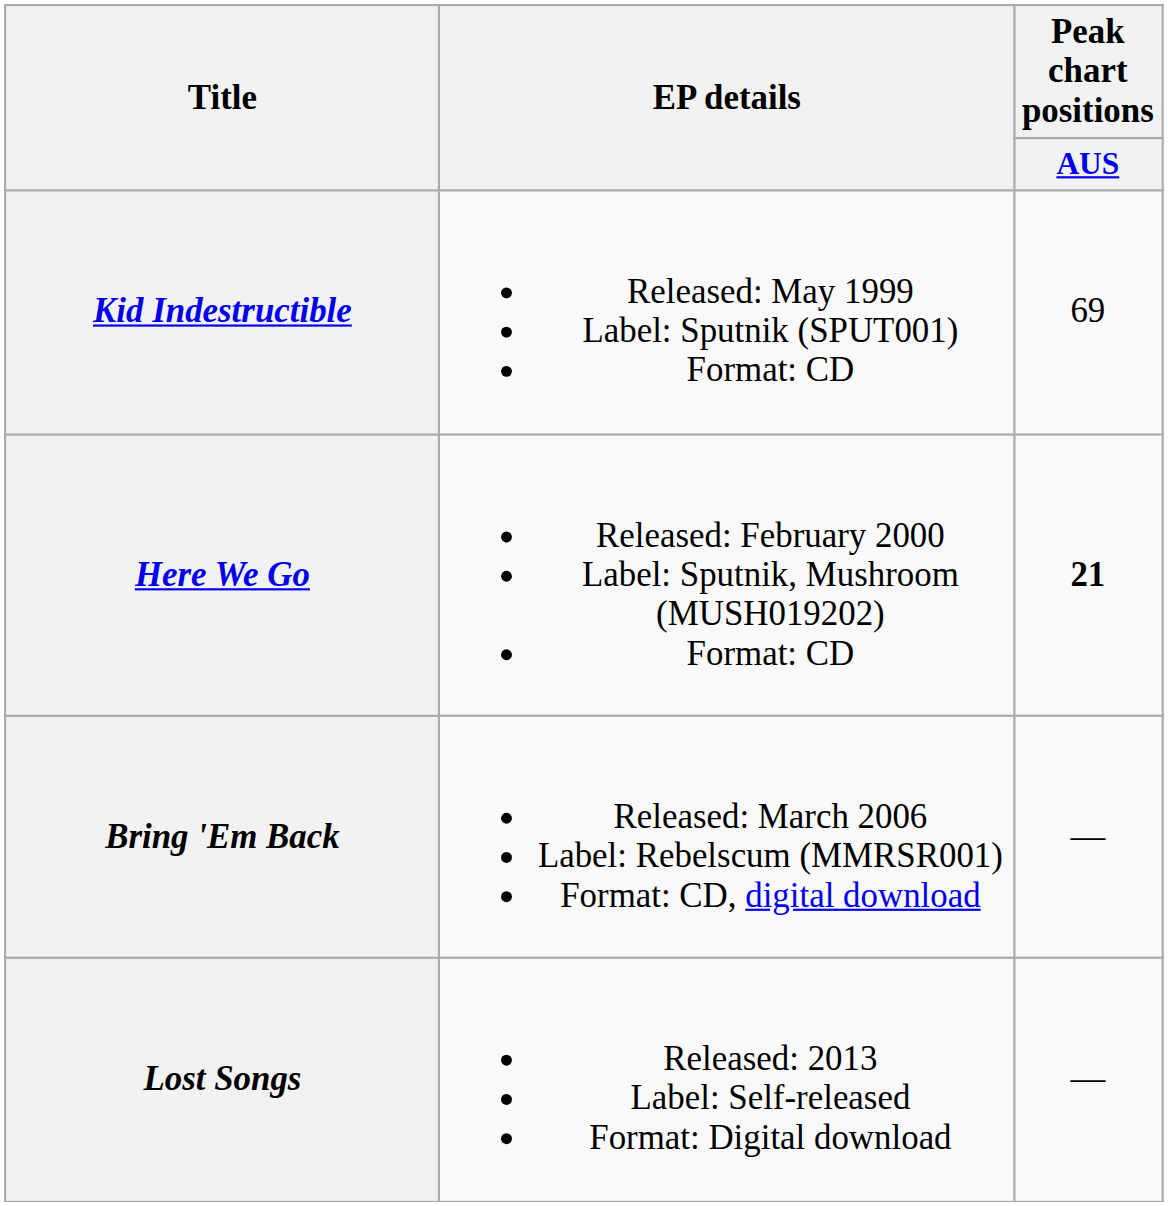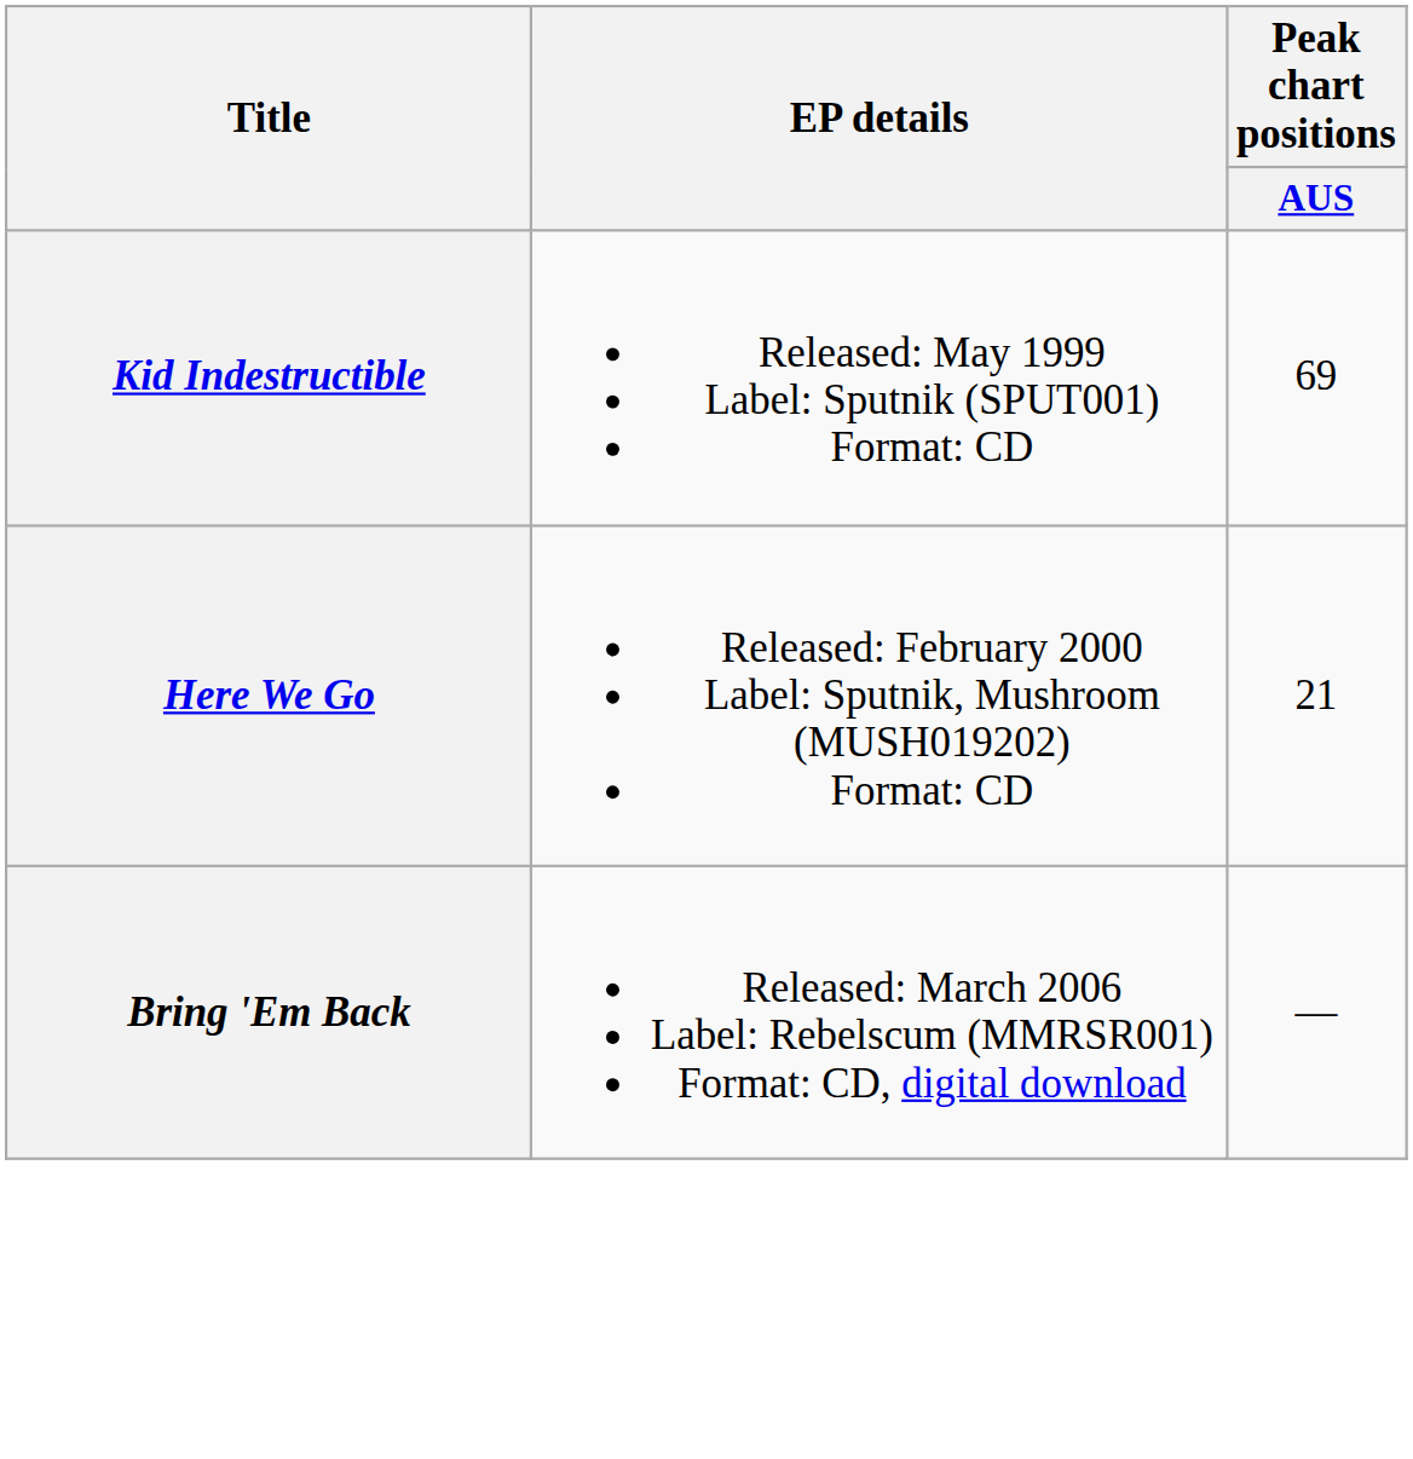Here We Go | Peak chart positions / AUS: bold -> normal
- row: Lost Songs | Released: 2013 Label: Self-released Format: Digital download | —
